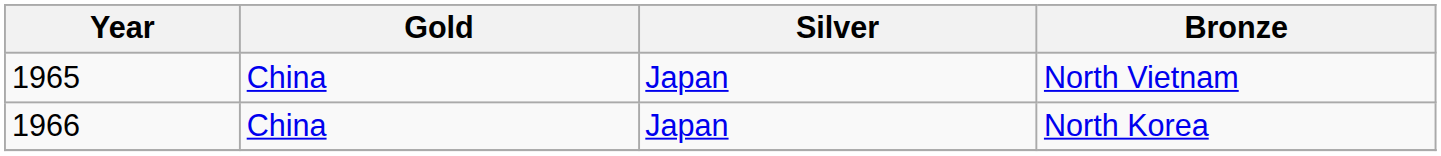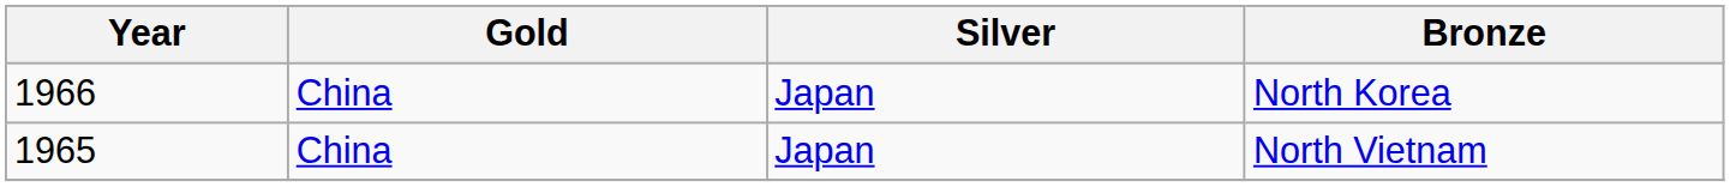rows swapped: North Vietnam <-> North Korea
